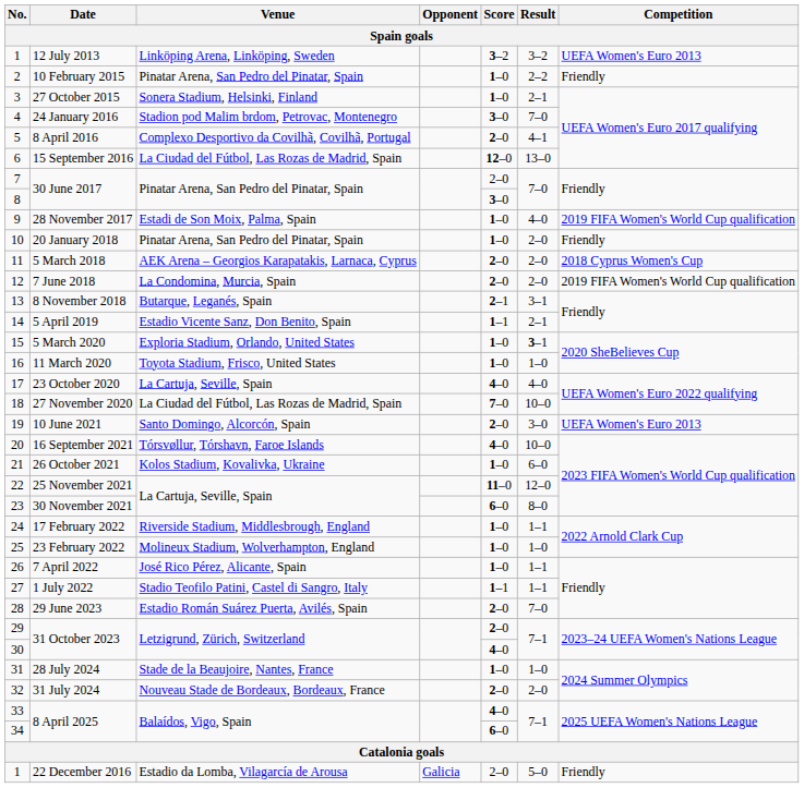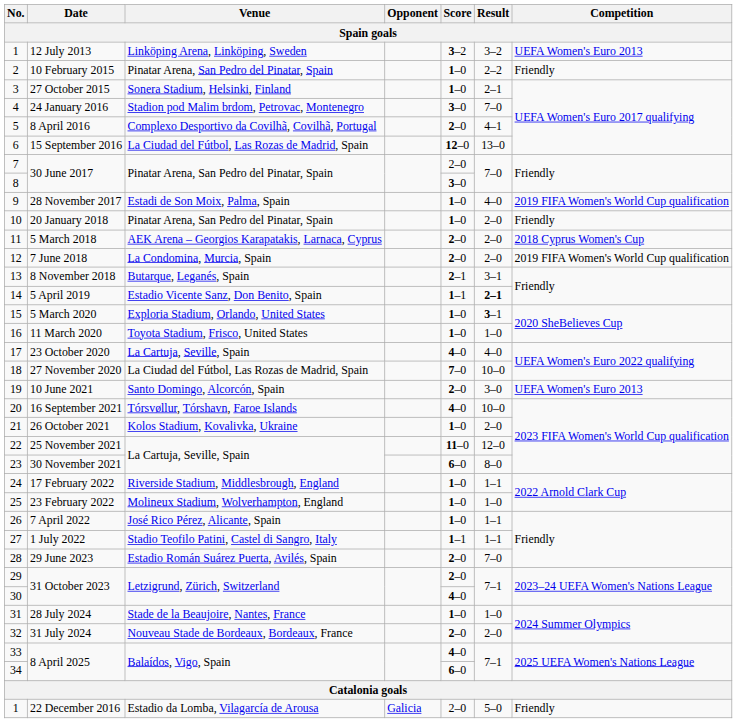5 April 2019 | Result: normal -> bold
26 October 2021 | Result: 6–0 -> 2–0
